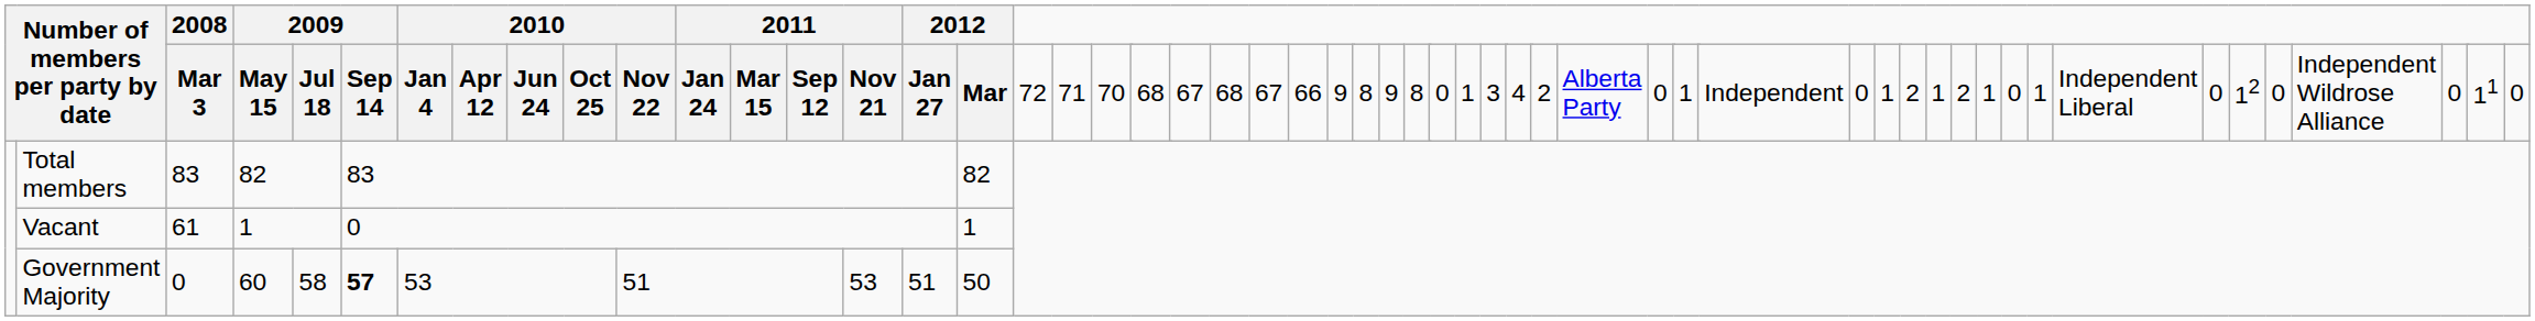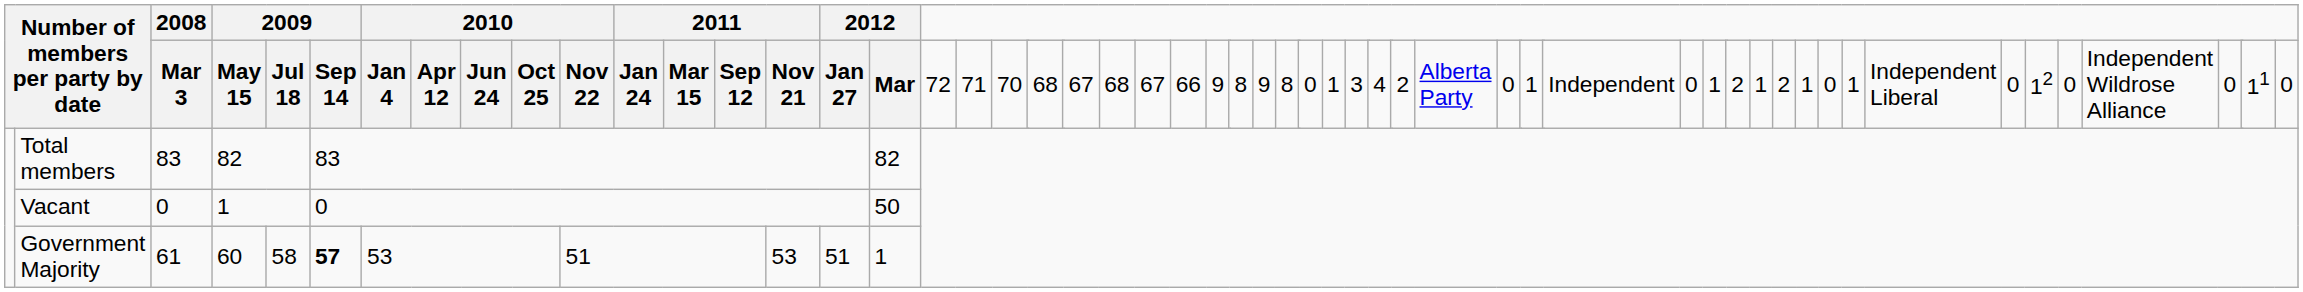Vacant | 2008: 61 -> 0
Vacant | column 17: 1 -> 50
Government Majority | 2008: 0 -> 61
Government Majority | column 17: 50 -> 1
